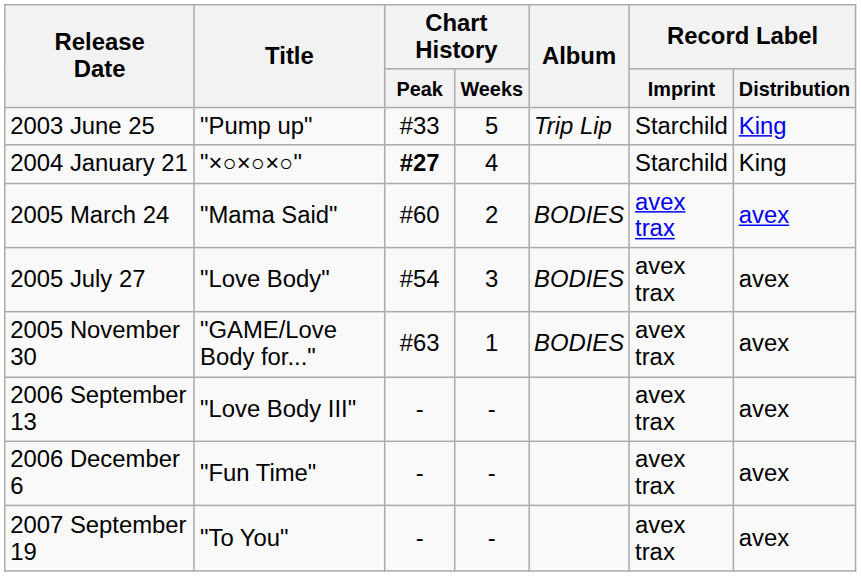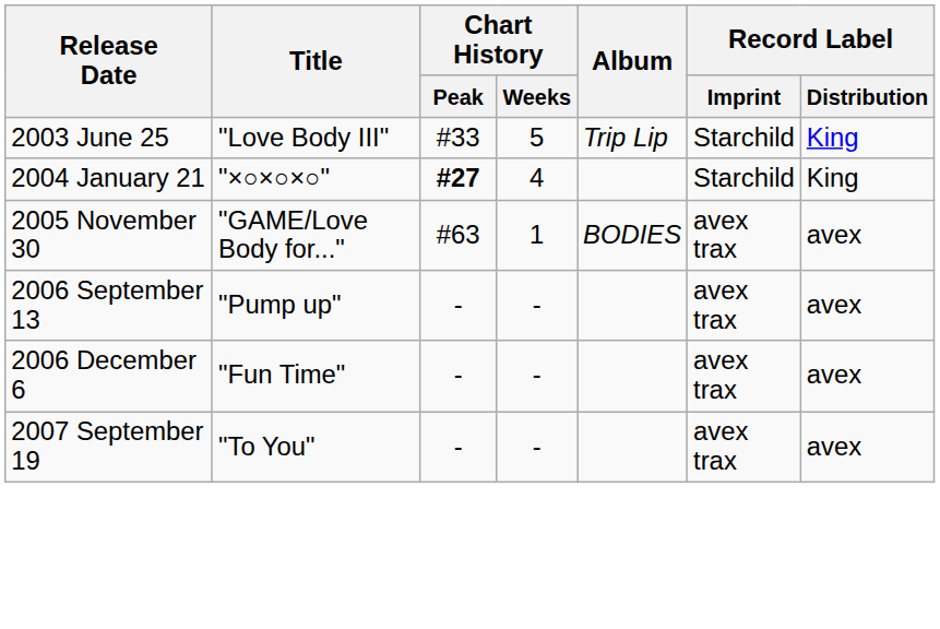2003 June 25 | Title: "Pump up" -> "Love Body III"
- row: 2005 March 24 | "Mama Said" | #60 | 2 | BODIES | avex trax | avex
- row: 2005 July 27 | "Love Body" | #54 | 3 | BODIES | avex trax | avex
2006 September 13 | Title: "Love Body III" -> "Pump up"
